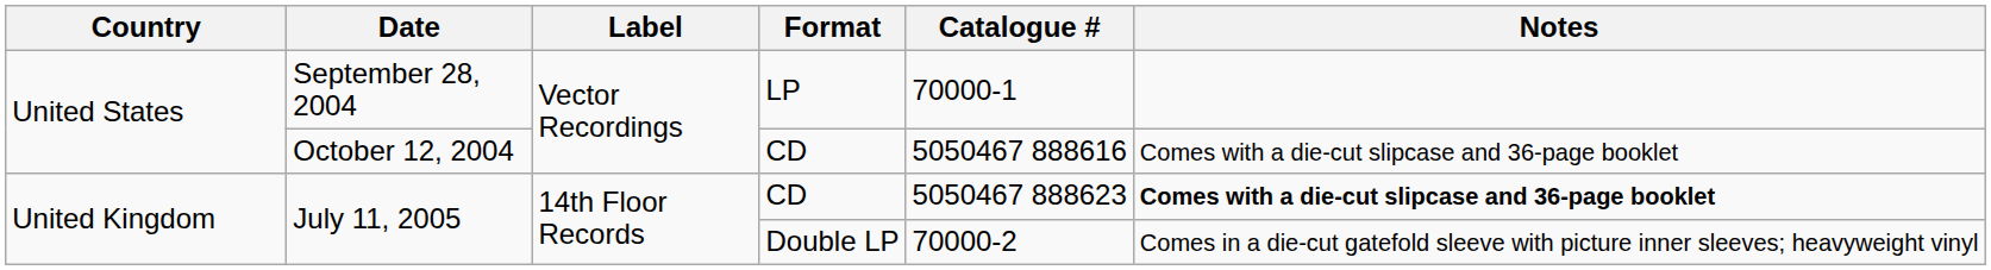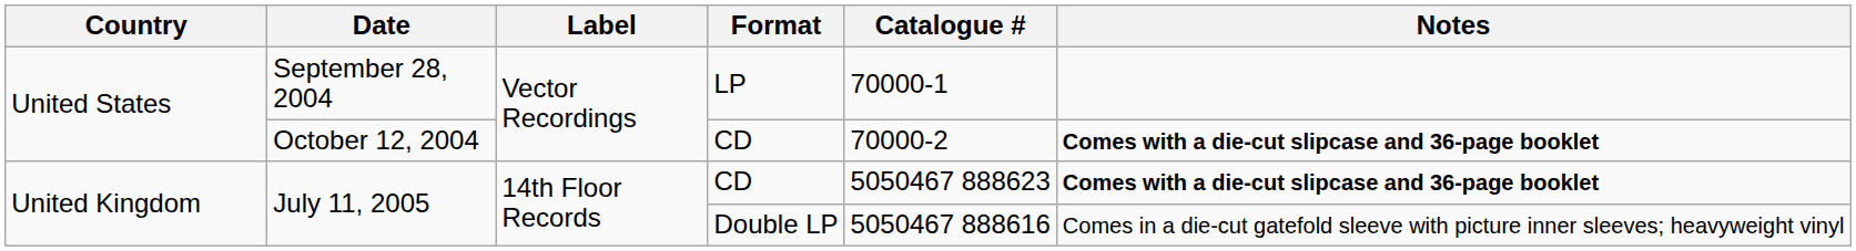October 12, 2004 | Catalogue #: 5050467 888616 -> 70000-2
October 12, 2004 | Notes: normal -> bold
July 11, 2005 / Double LP | Catalogue #: 70000-2 -> 5050467 888616
